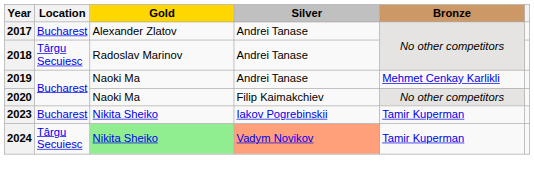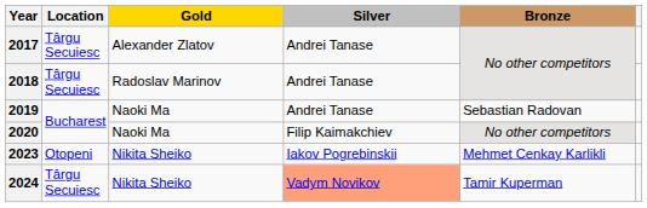2017 | Location: Bucharest -> Târgu Secuiesc
2019 | Bronze: Mehmet Cenkay Karlikli -> Sebastian Radovan
2023 | Location: Bucharest -> Otopeni
2023 | Bronze: Tamir Kuperman -> Mehmet Cenkay Karlikli
2024 | Gold: lightgreen background -> no background
